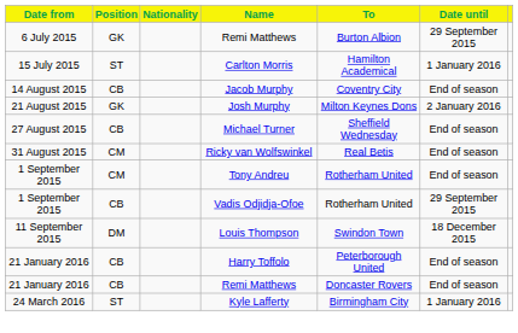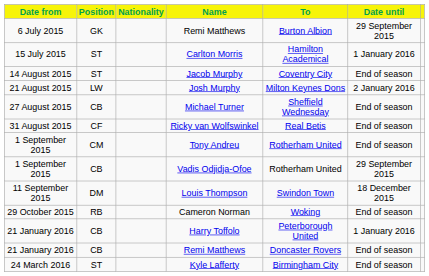Jacob Murphy | Position: CB -> ST
Josh Murphy | Position: GK -> LW
Ricky van Wolfswinkel | Position: CM -> CF
+ row: 29 October 2015 | RB | Cameron Norman | Woking | End of season
Harry Toffolo | Date until: End of season -> 1 January 2016
Kyle Lafferty | Date until: 1 January 2016 -> End of season
